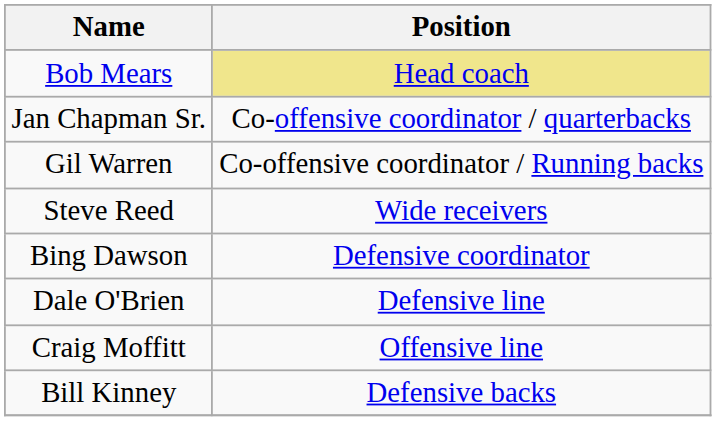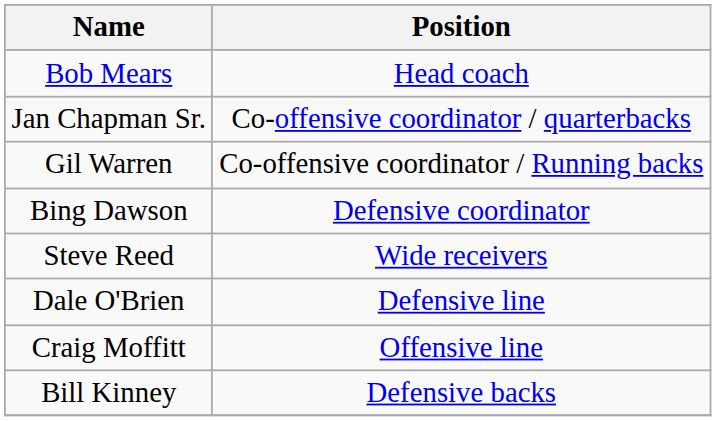Bob Mears | Position: khaki background -> no background
rows swapped: Bing Dawson <-> Steve Reed
